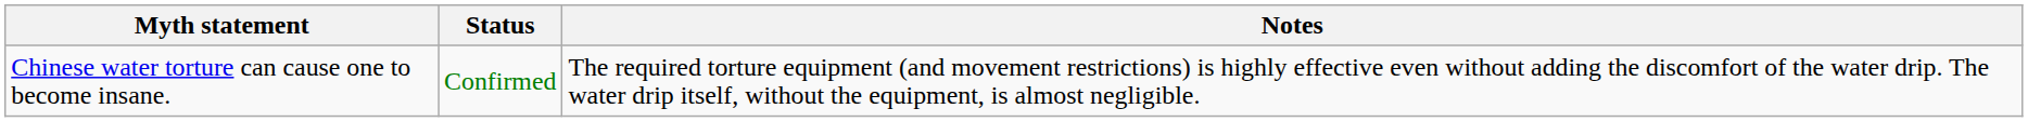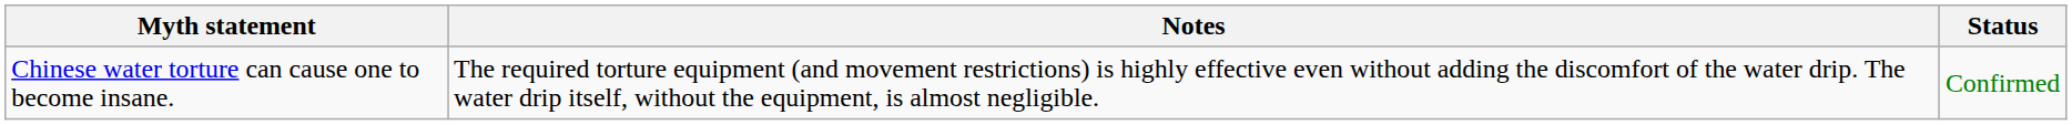columns swapped: Status <-> Notes
